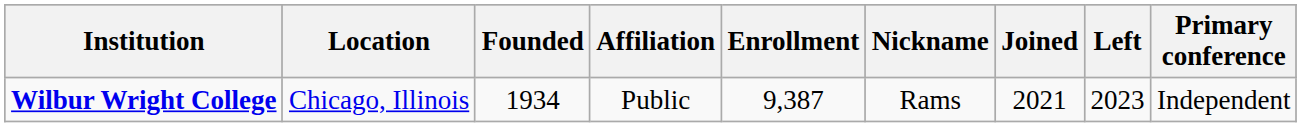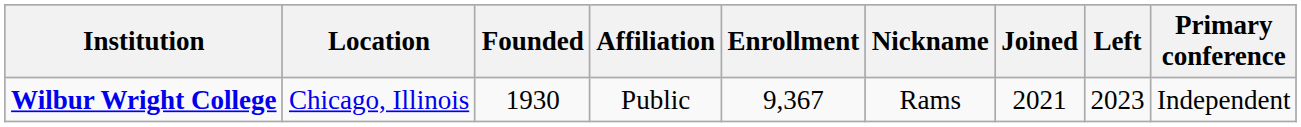Wilbur Wright College | Founded: 1934 -> 1930
Wilbur Wright College | Enrollment: 9,387 -> 9,367
